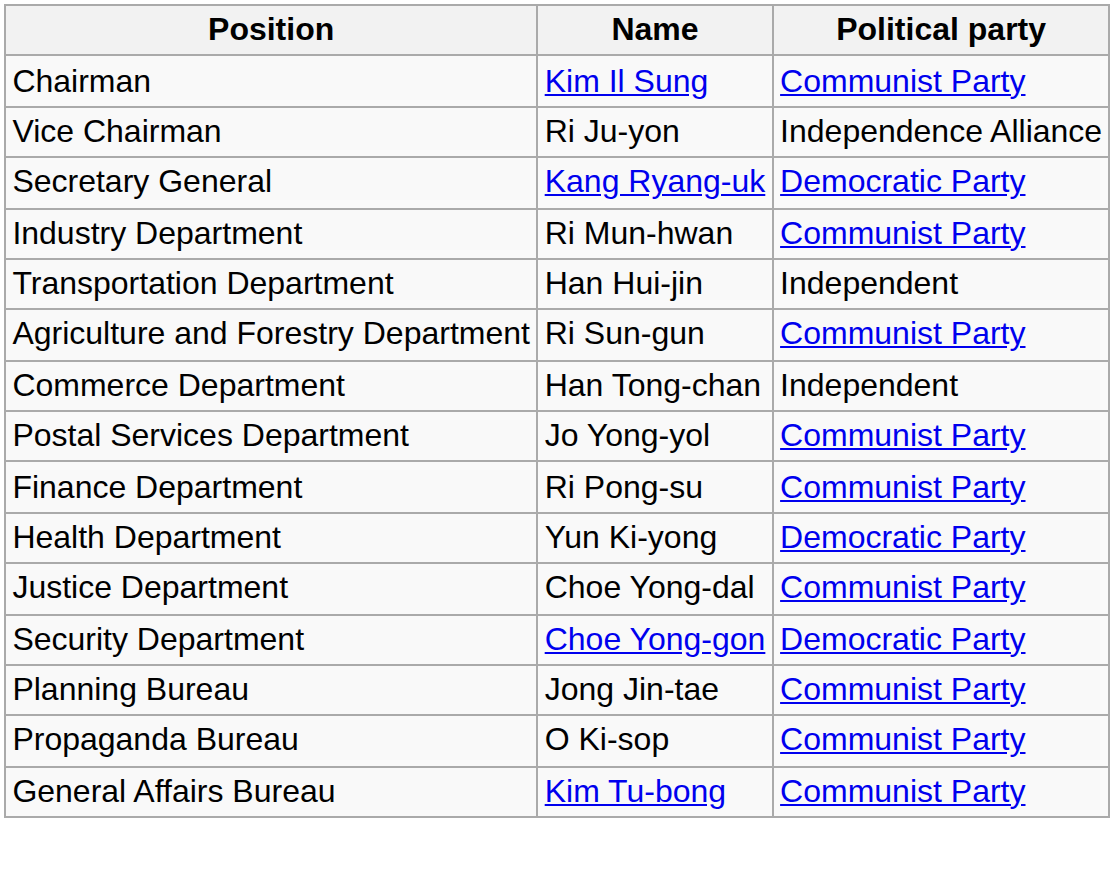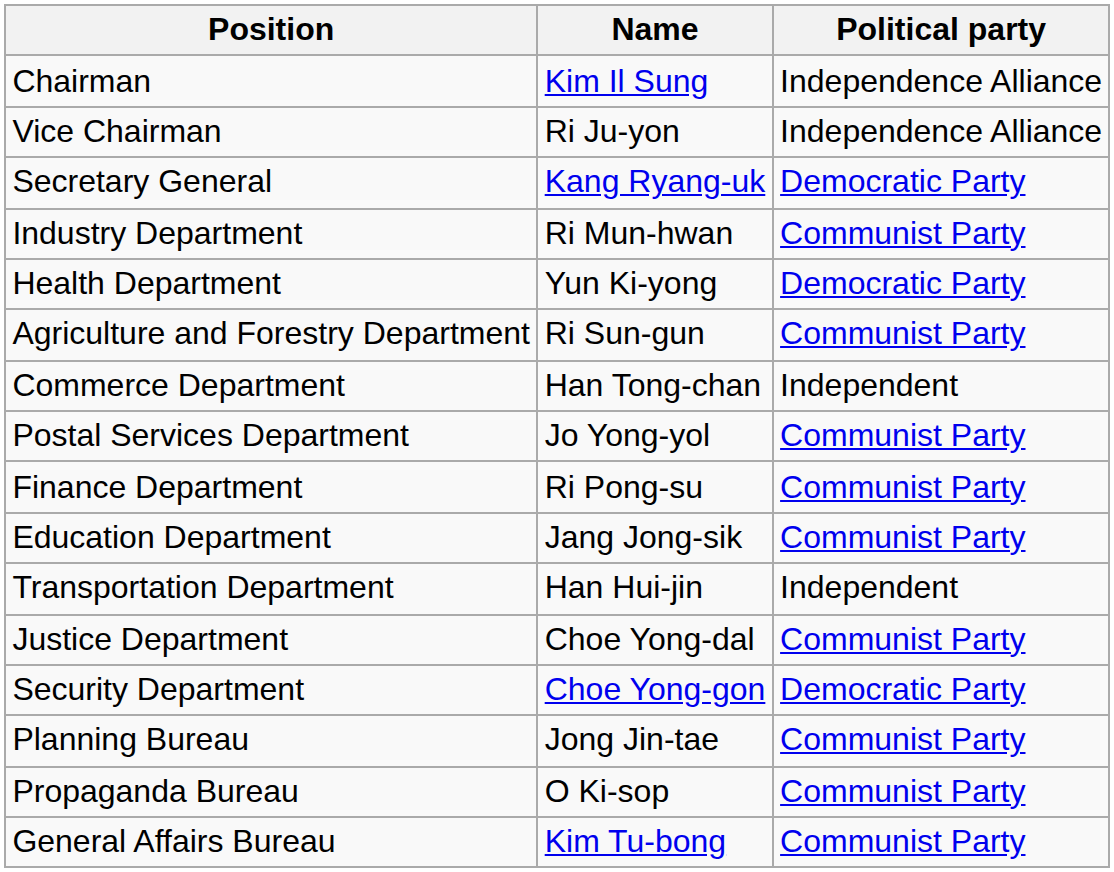Chairman | Political party: Communist Party -> Independence Alliance
rows swapped: Transportation Department <-> Health Department
+ row: Education Department | Jang Jong-sik | Communist Party
